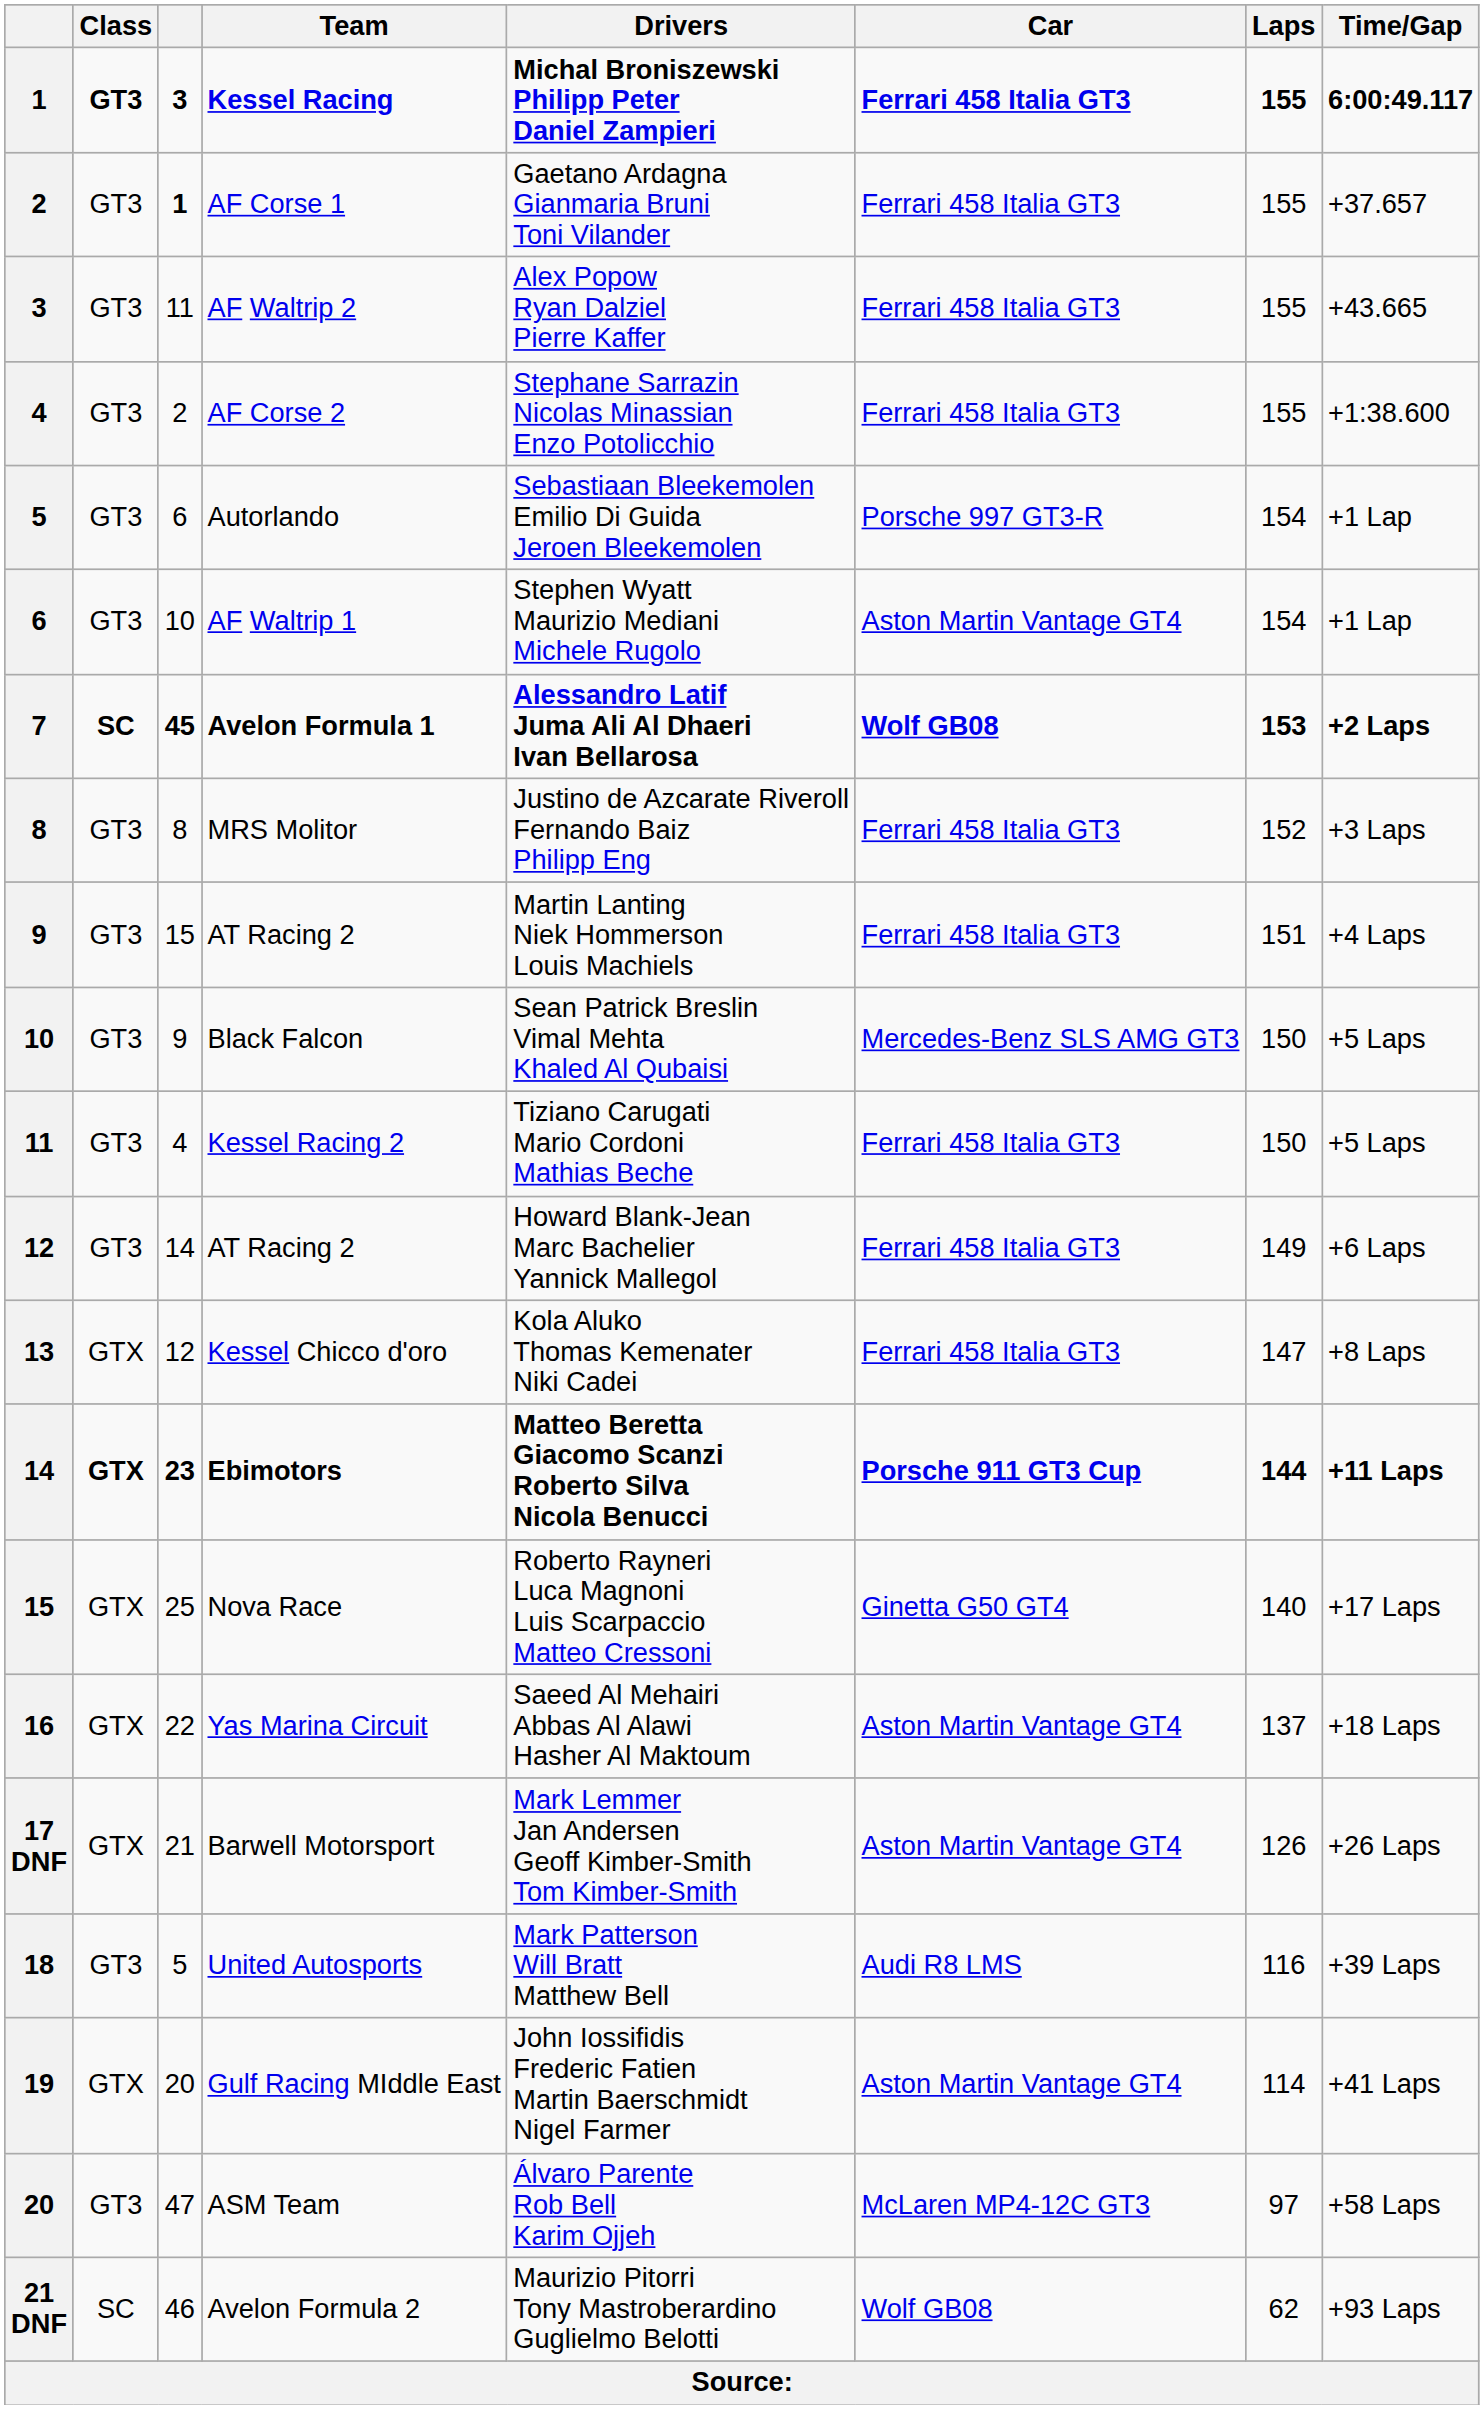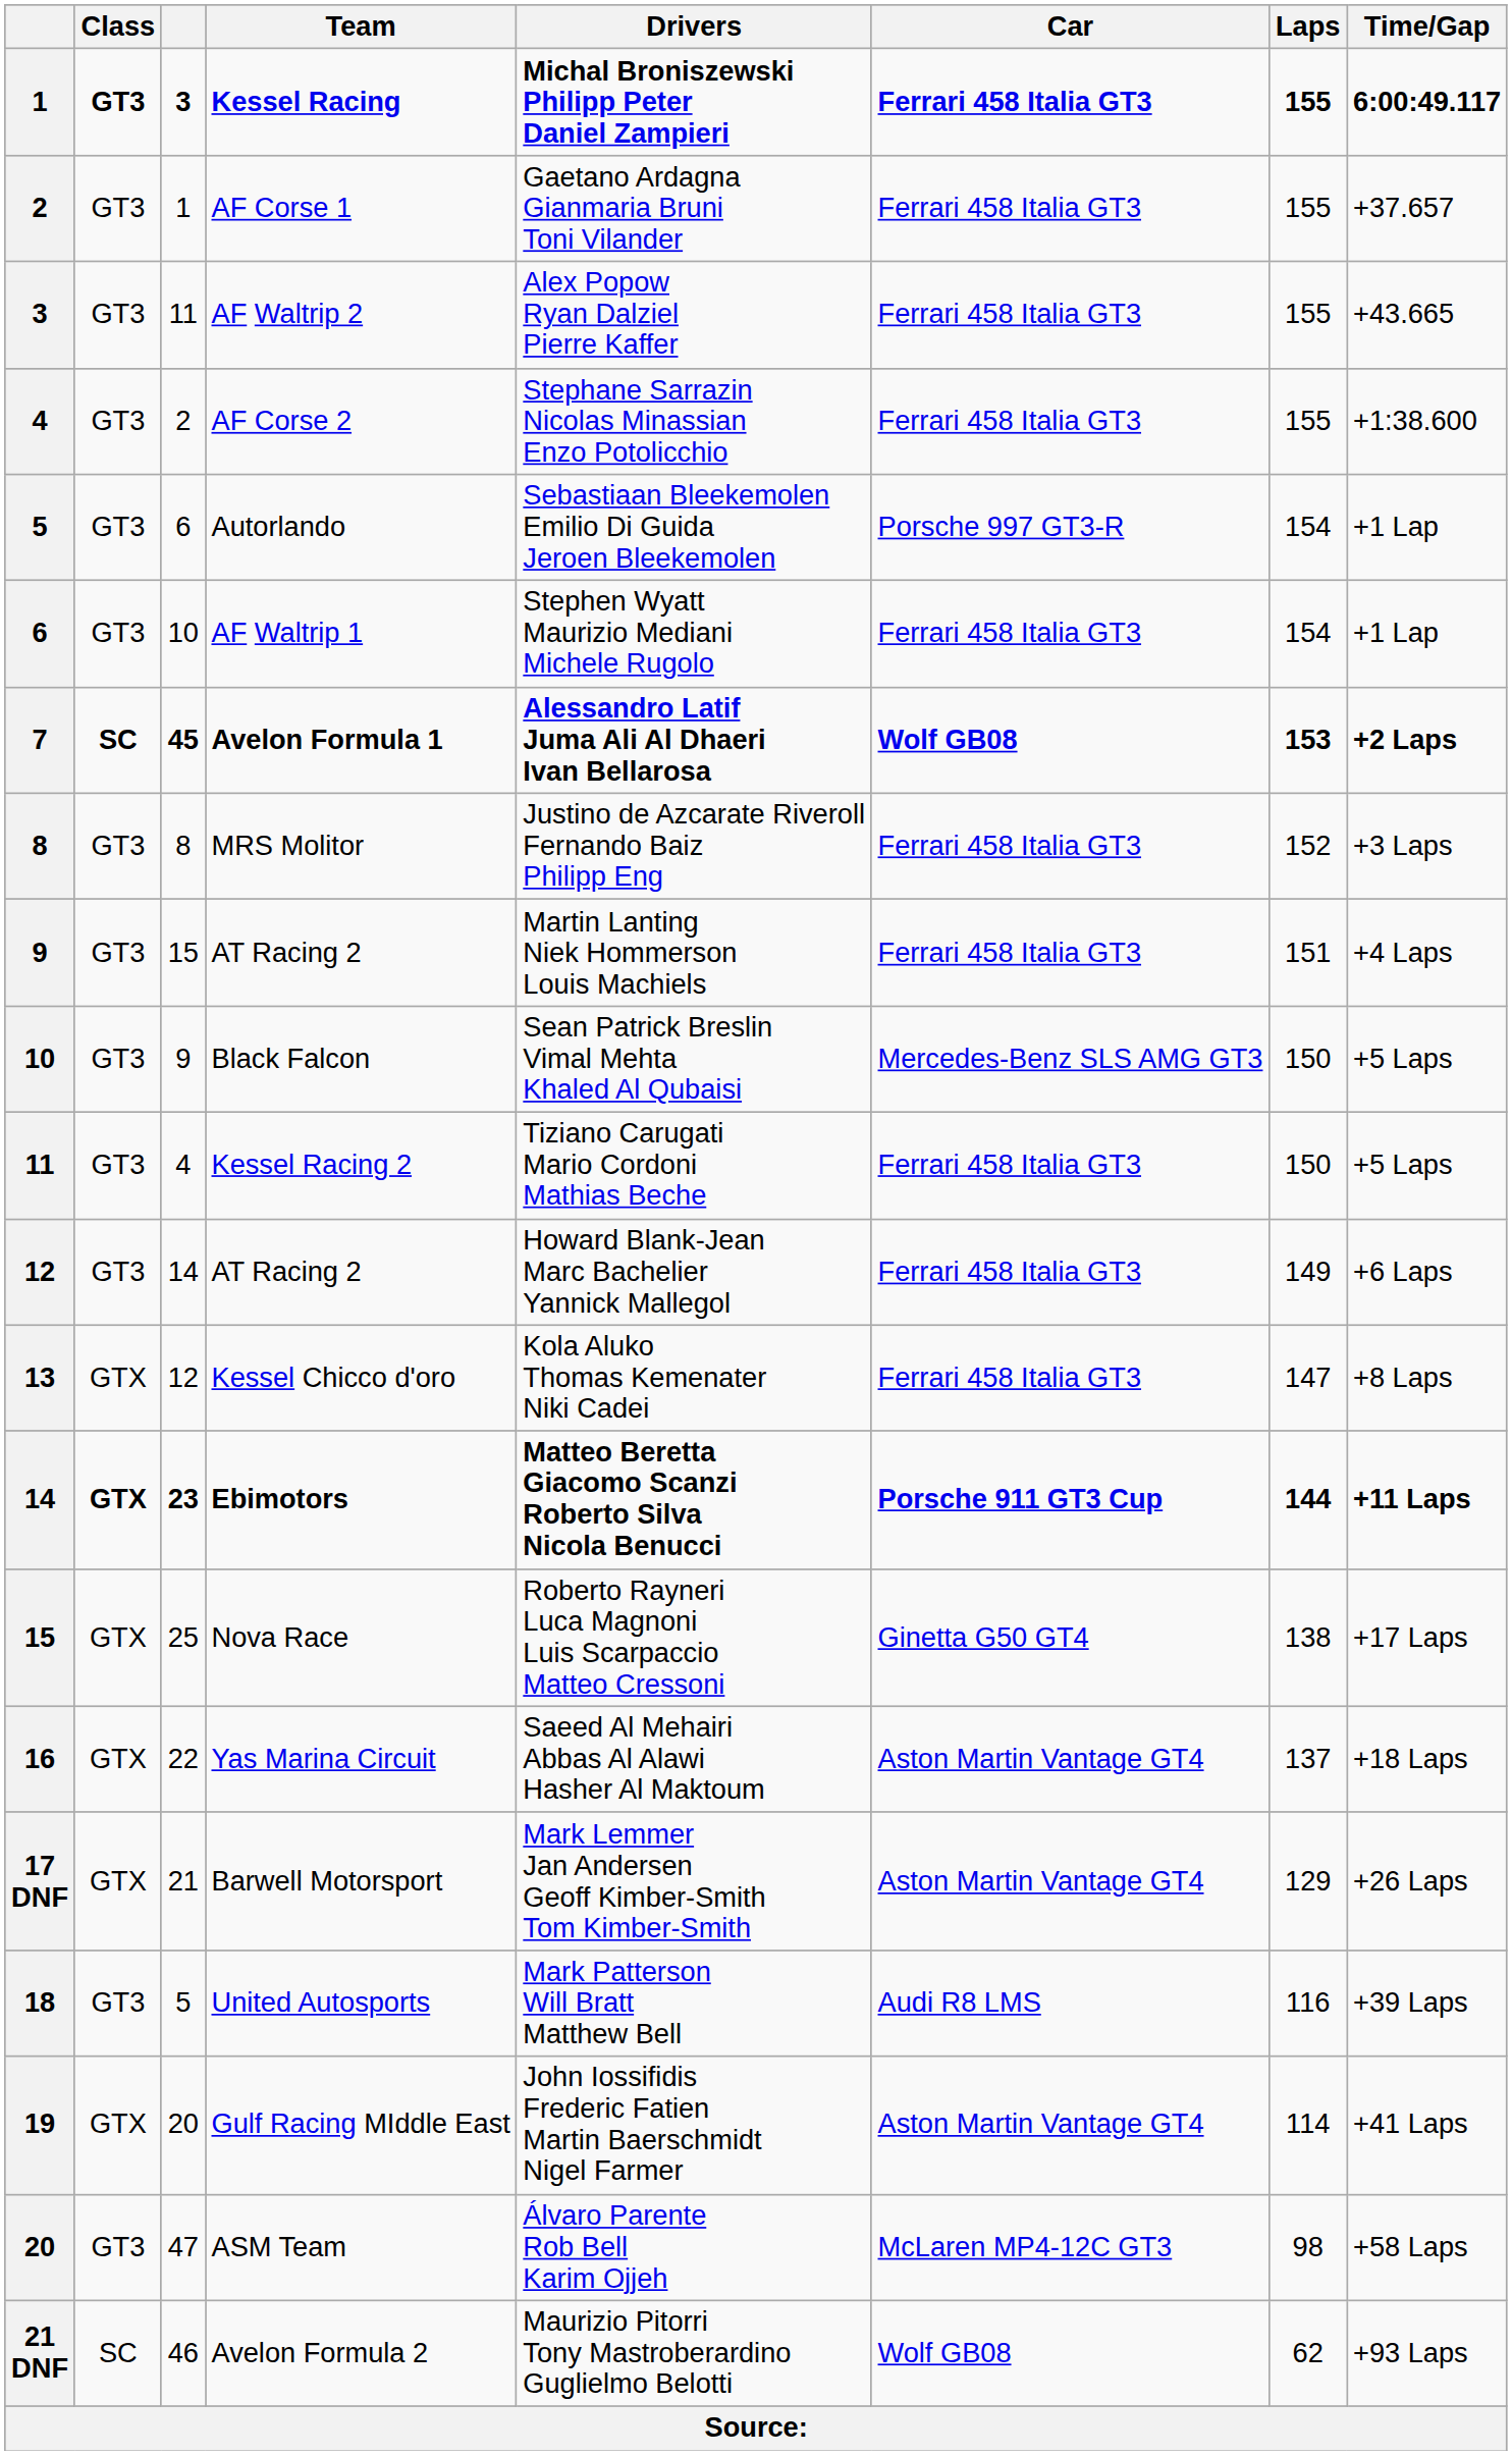AF Corse 1 | column 3: bold -> normal
AF Waltrip 1 | Car: Aston Martin Vantage GT4 -> Ferrari 458 Italia GT3
Nova Race | Laps: 140 -> 138
Barwell Motorsport | Laps: 126 -> 129
ASM Team | Laps: 97 -> 98
